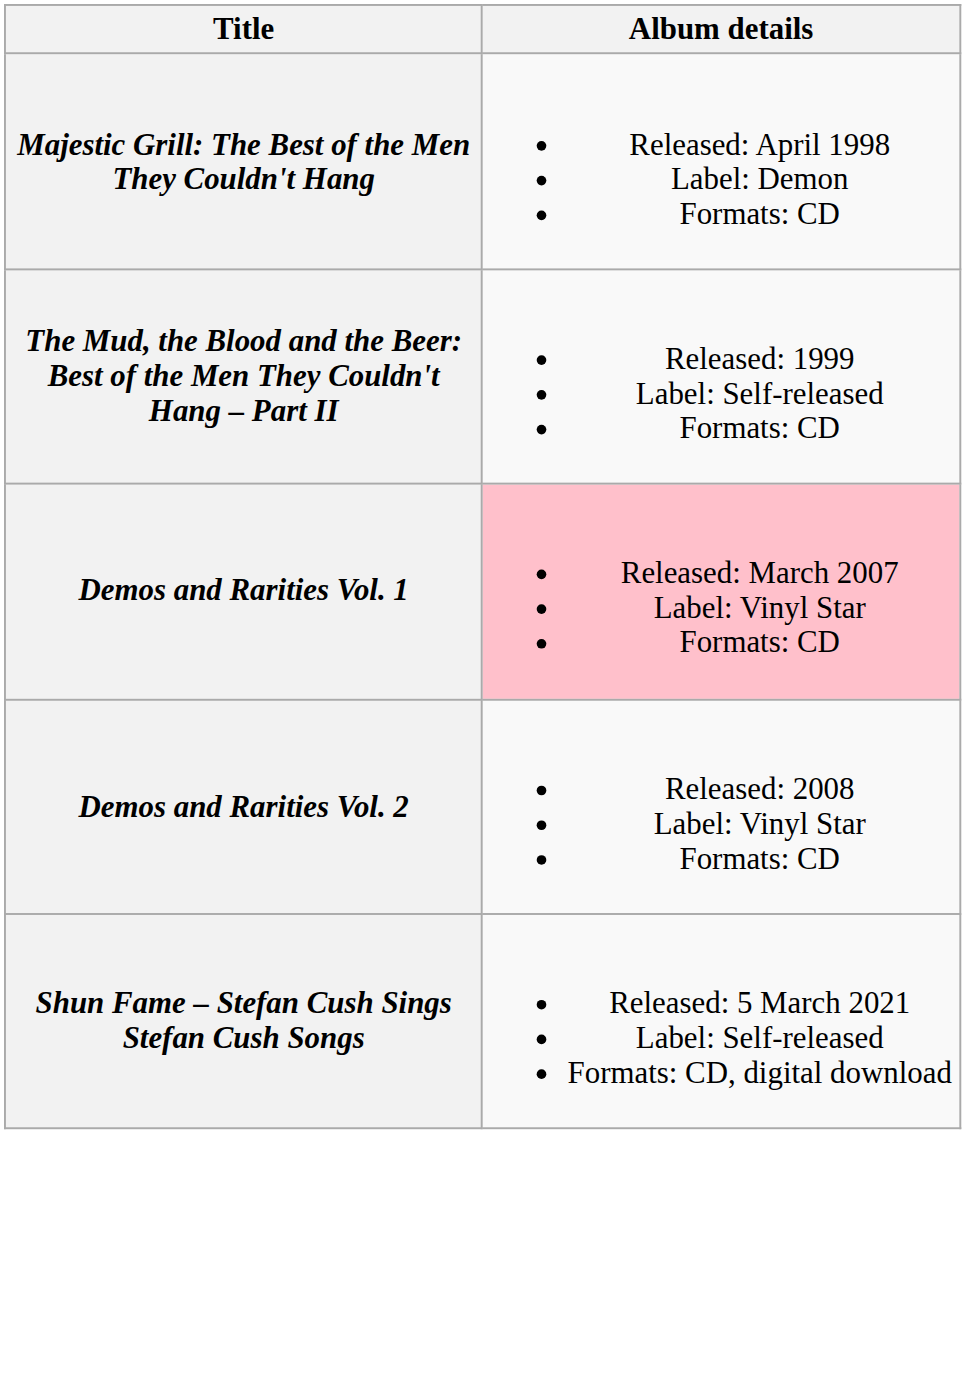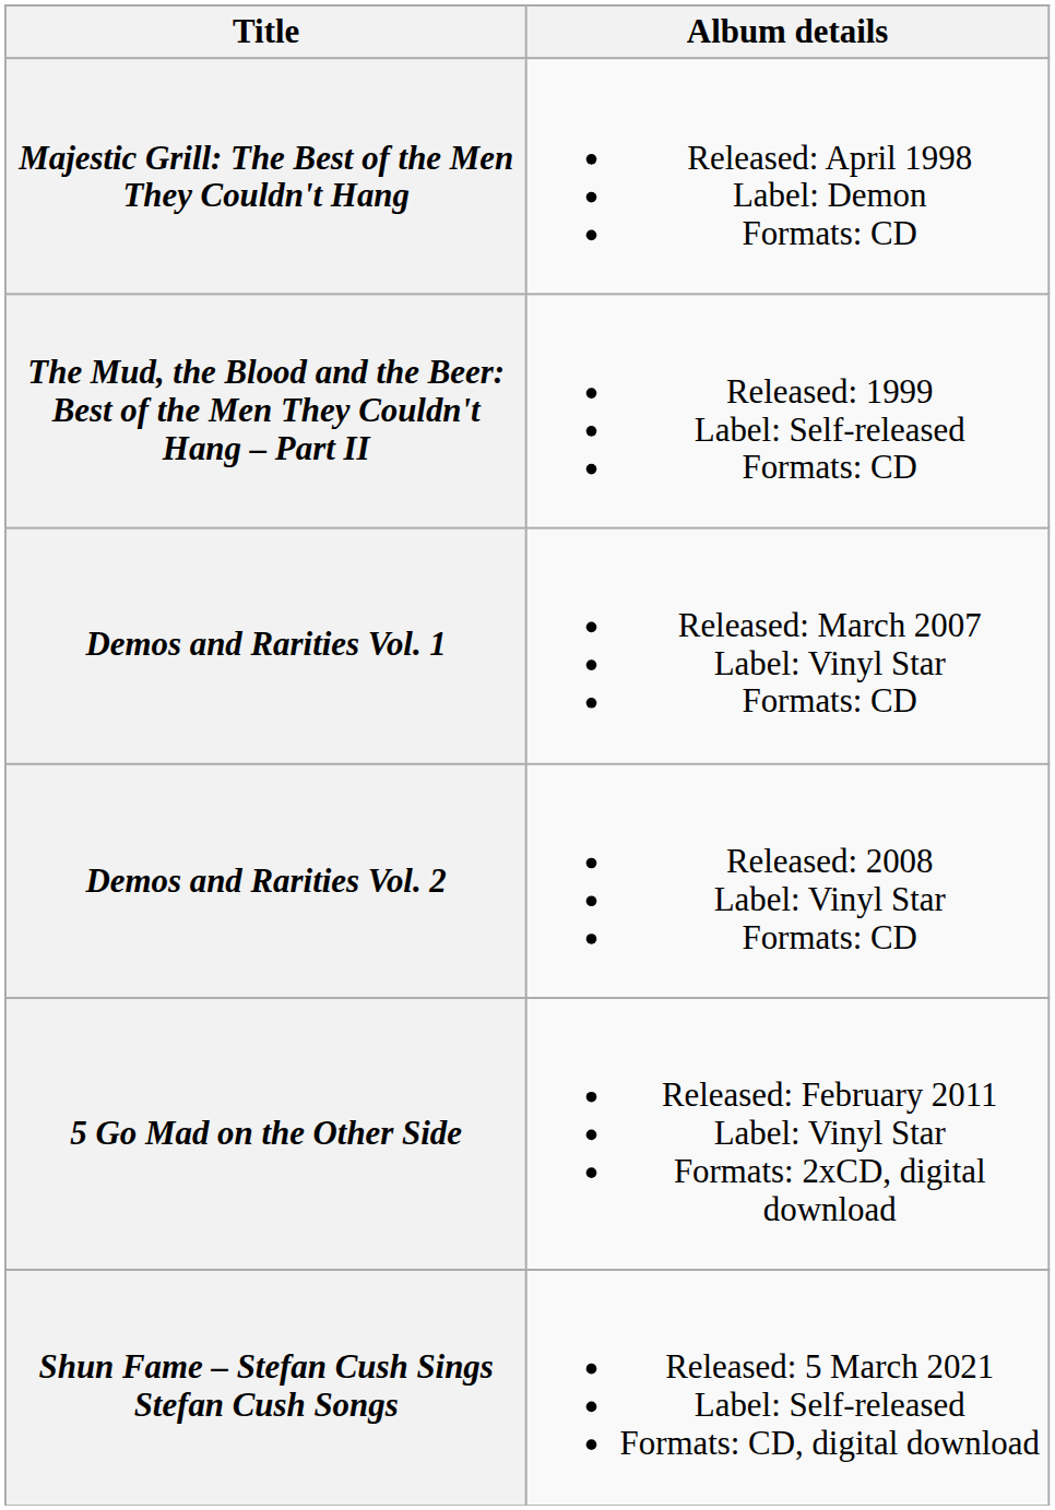Demos and Rarities Vol. 1 | Album details: pink background -> no background
+ row: 5 Go Mad on the Other Side | Released: February 2011 Label: Vinyl Star Formats: 2xCD, digital download
